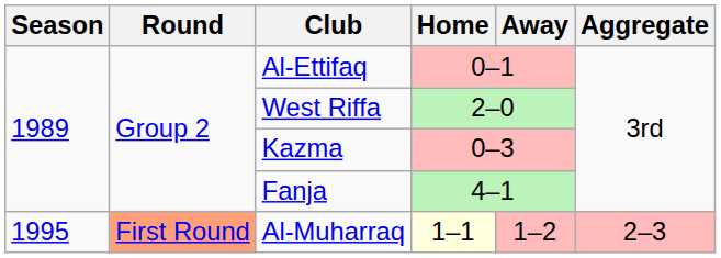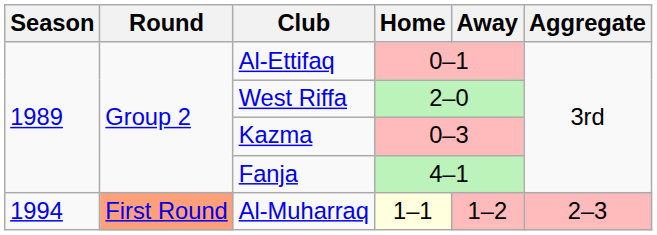Al-Muharraq | Season: 1995 -> 1994
